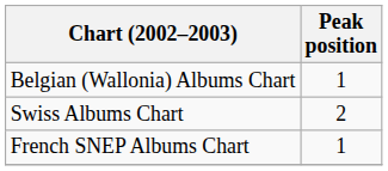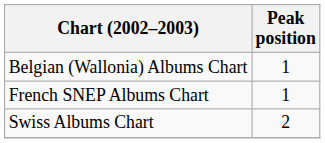rows swapped: French SNEP Albums Chart <-> Swiss Albums Chart
